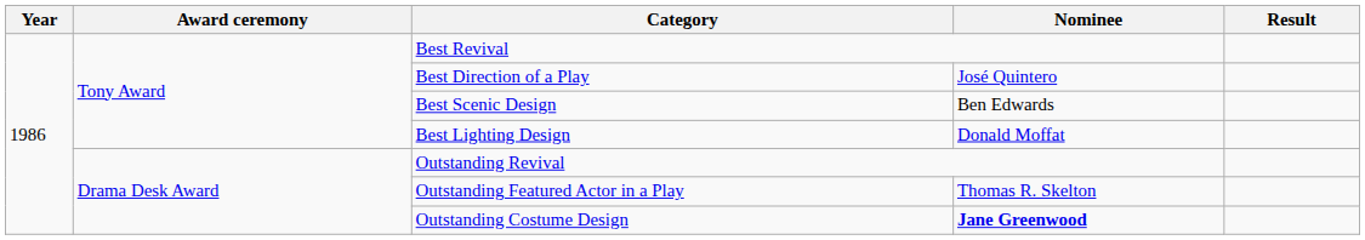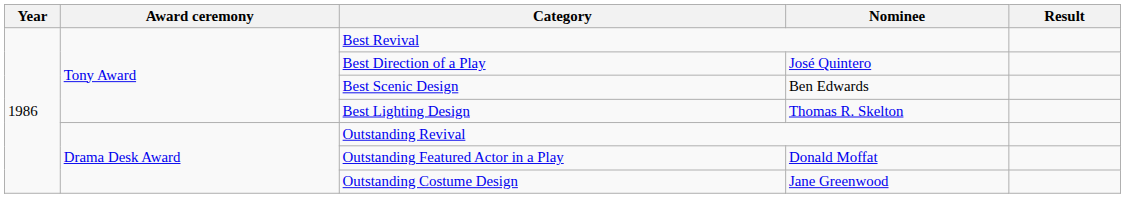Best Lighting Design | Nominee: Donald Moffat -> Thomas R. Skelton
Outstanding Featured Actor in a Play | Nominee: Thomas R. Skelton -> Donald Moffat
Outstanding Costume Design | Nominee: bold -> normal
